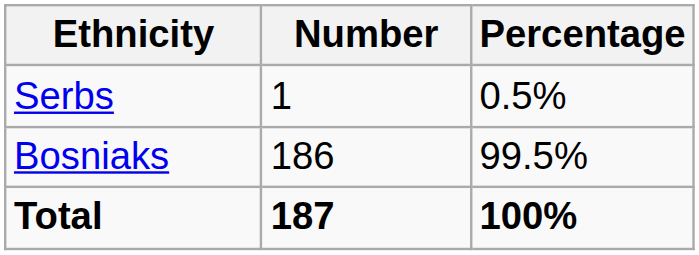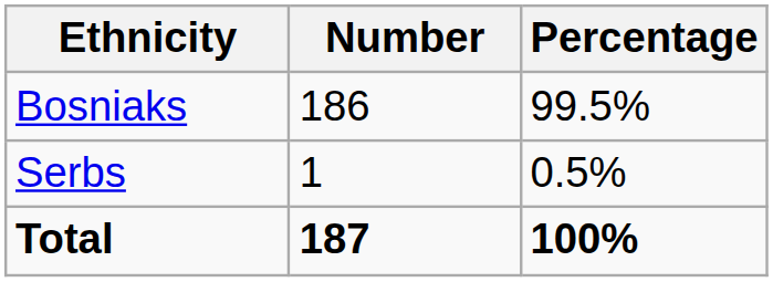rows swapped: Bosniaks <-> Serbs
